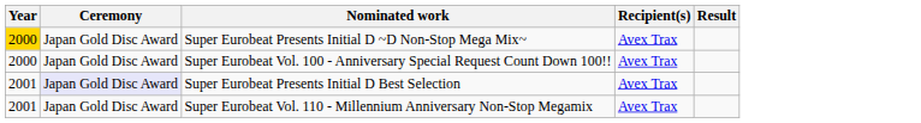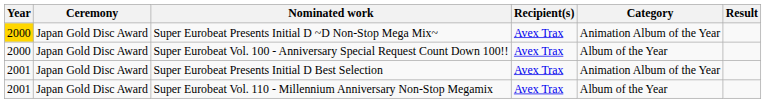+ column: Category | Animation Album of the Year | Album of the Year | Animation Album of the Year | Album of the Year
Super Eurobeat Presents Initial D Best Selection | Ceremony: lavender background -> no background
